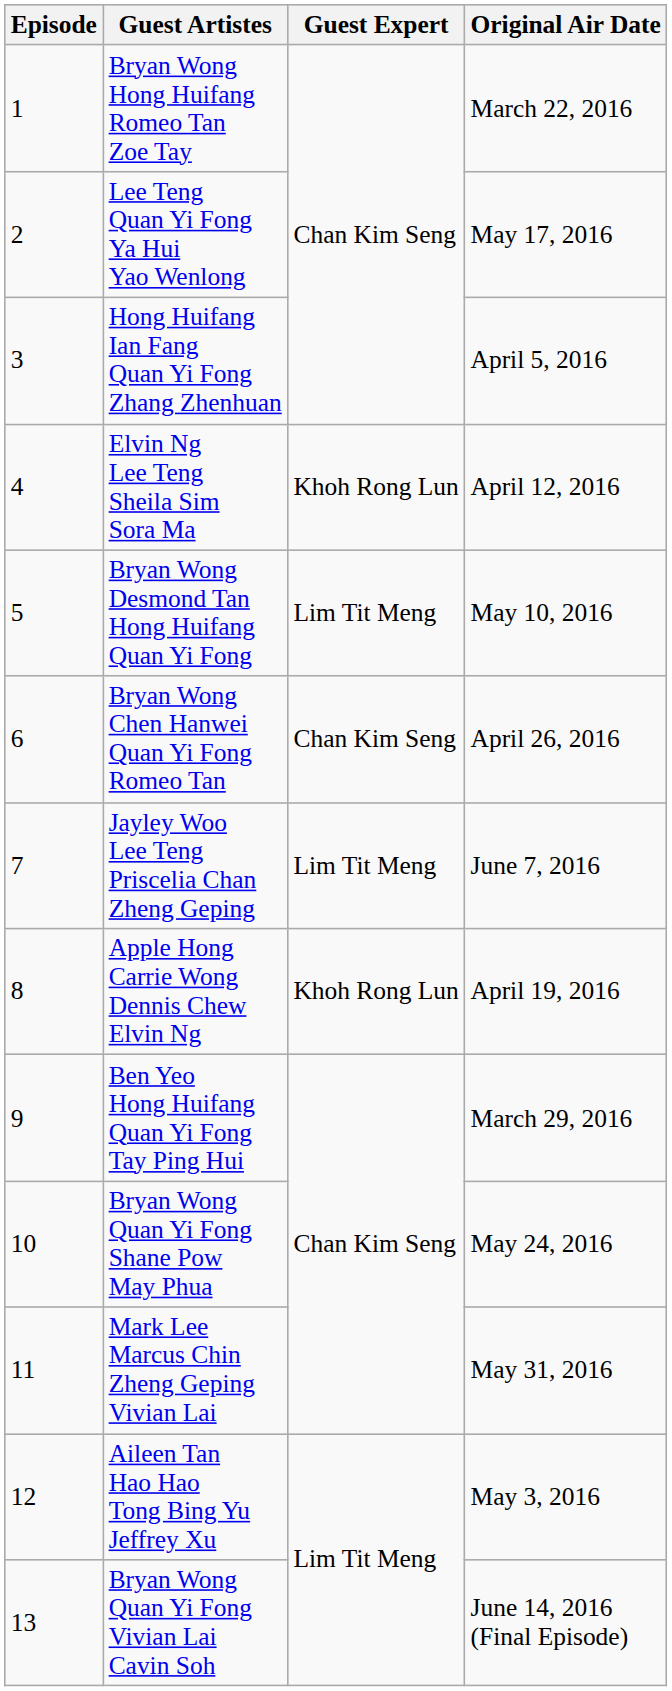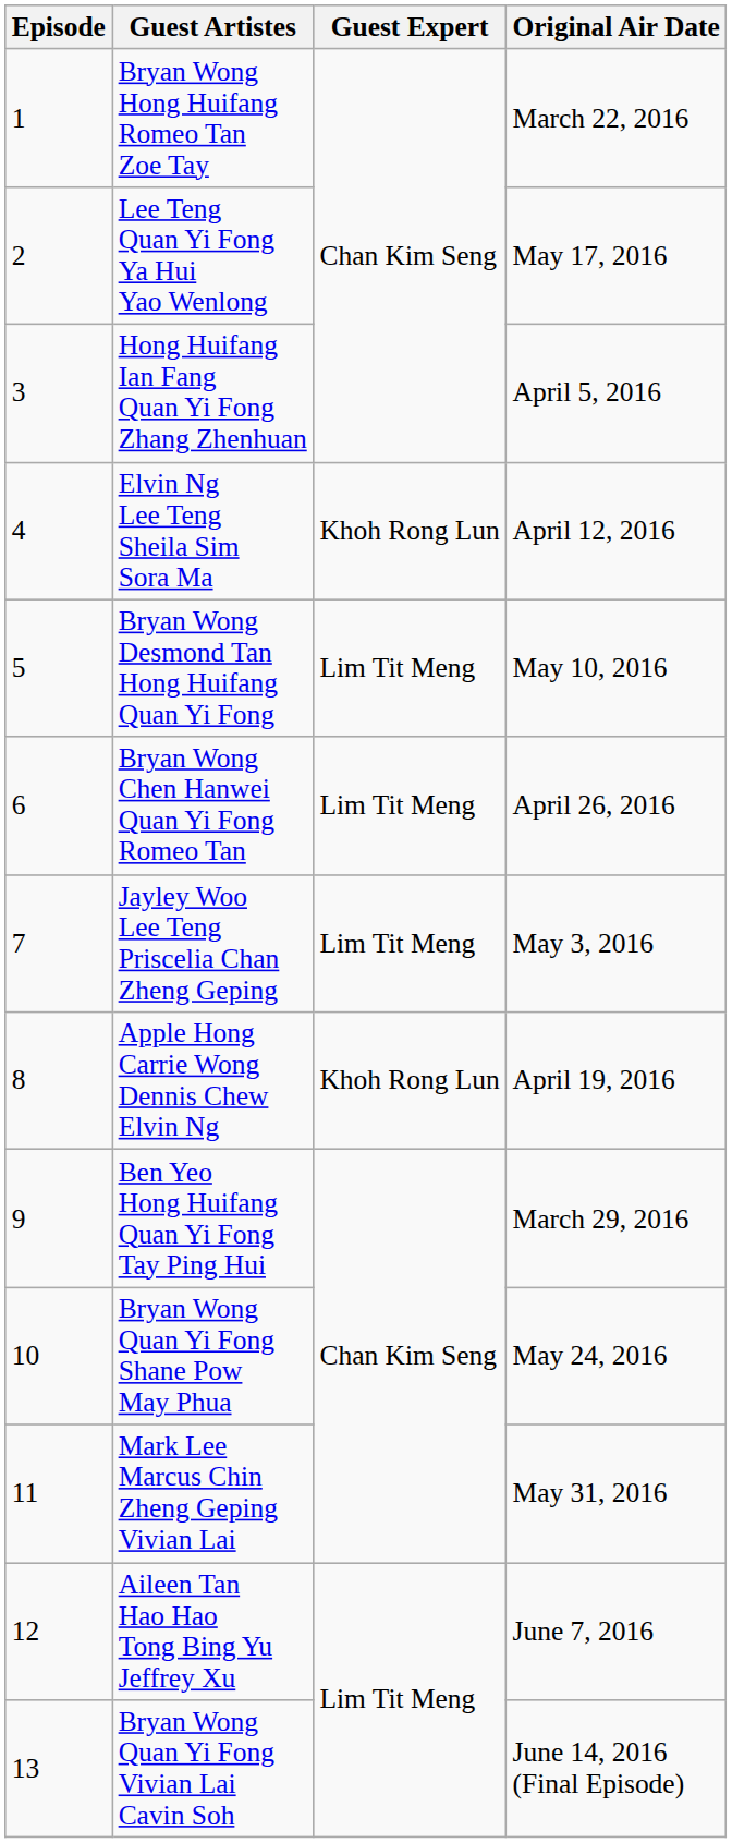Bryan Wong Chen Hanwei Quan Yi Fong Romeo Tan | Guest Expert: Chan Kim Seng -> Lim Tit Meng
Jayley Woo Lee Teng Priscelia Chan Zheng Geping | Original Air Date: June 7, 2016 -> May 3, 2016
Aileen Tan Hao Hao Tong Bing Yu Jeffrey Xu | Original Air Date: May 3, 2016 -> June 7, 2016
